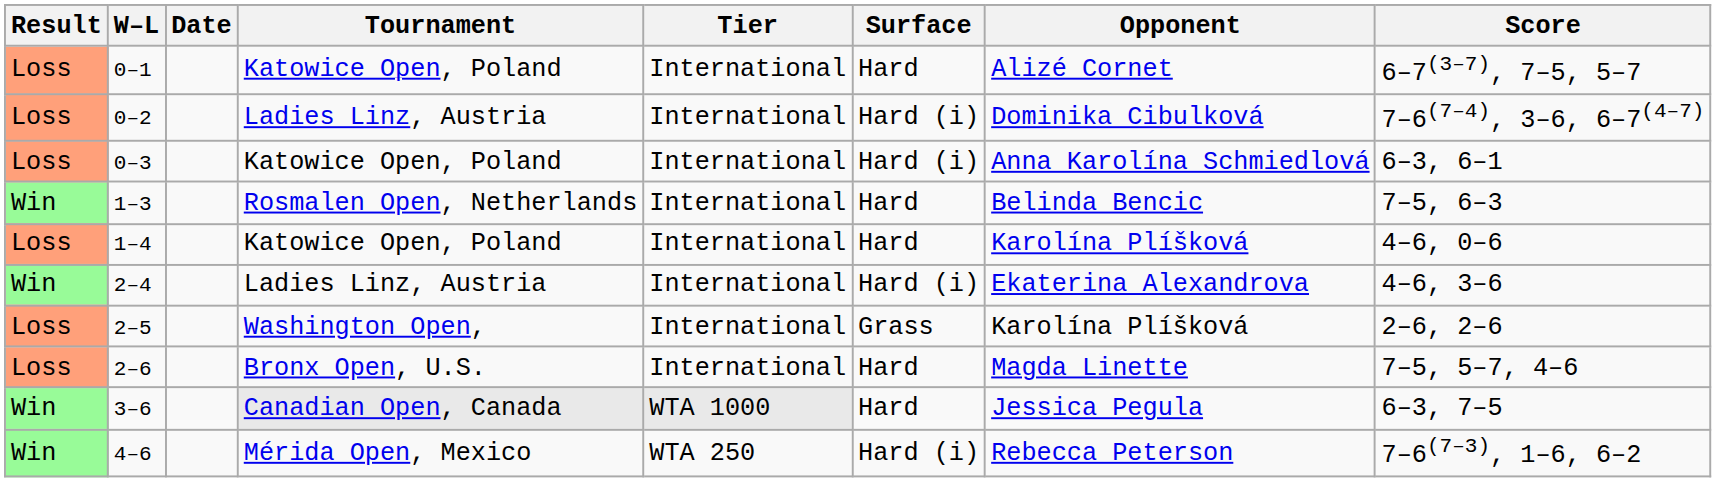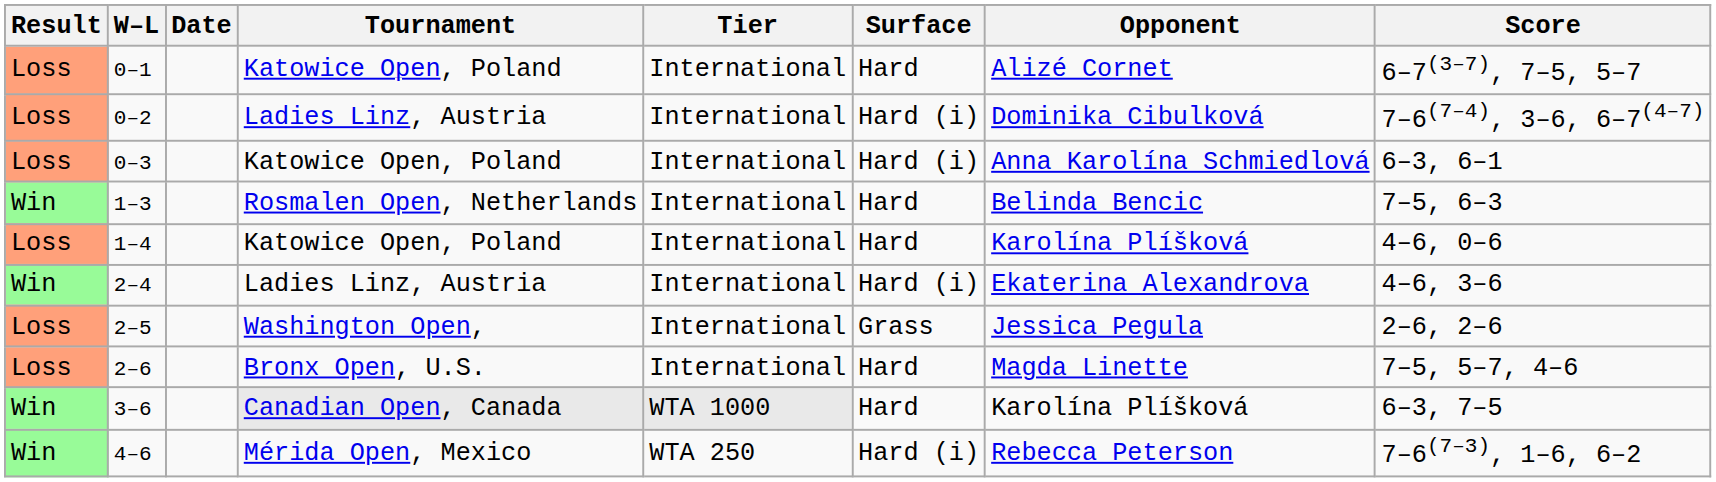2–5 | Opponent: Karolína Plíšková -> Jessica Pegula
3–6 | Opponent: Jessica Pegula -> Karolína Plíšková
